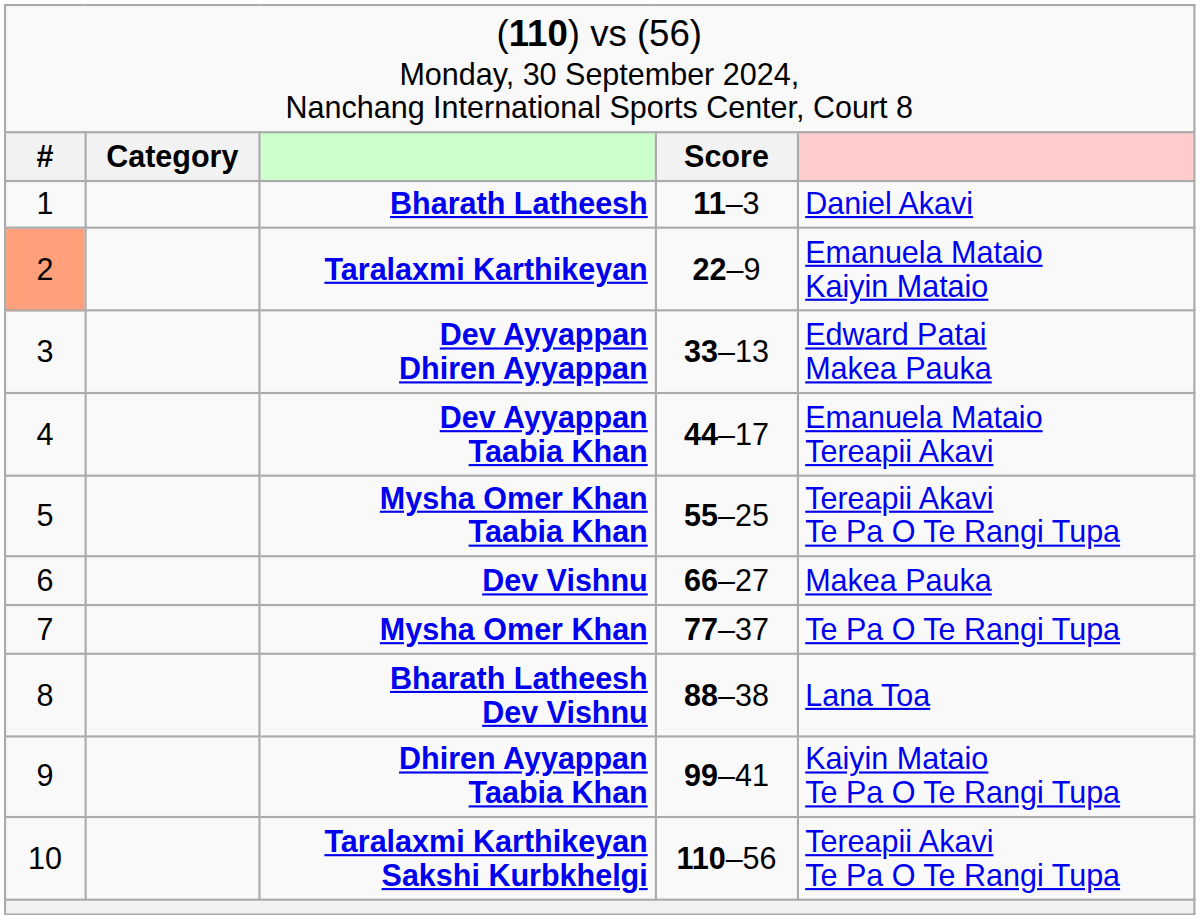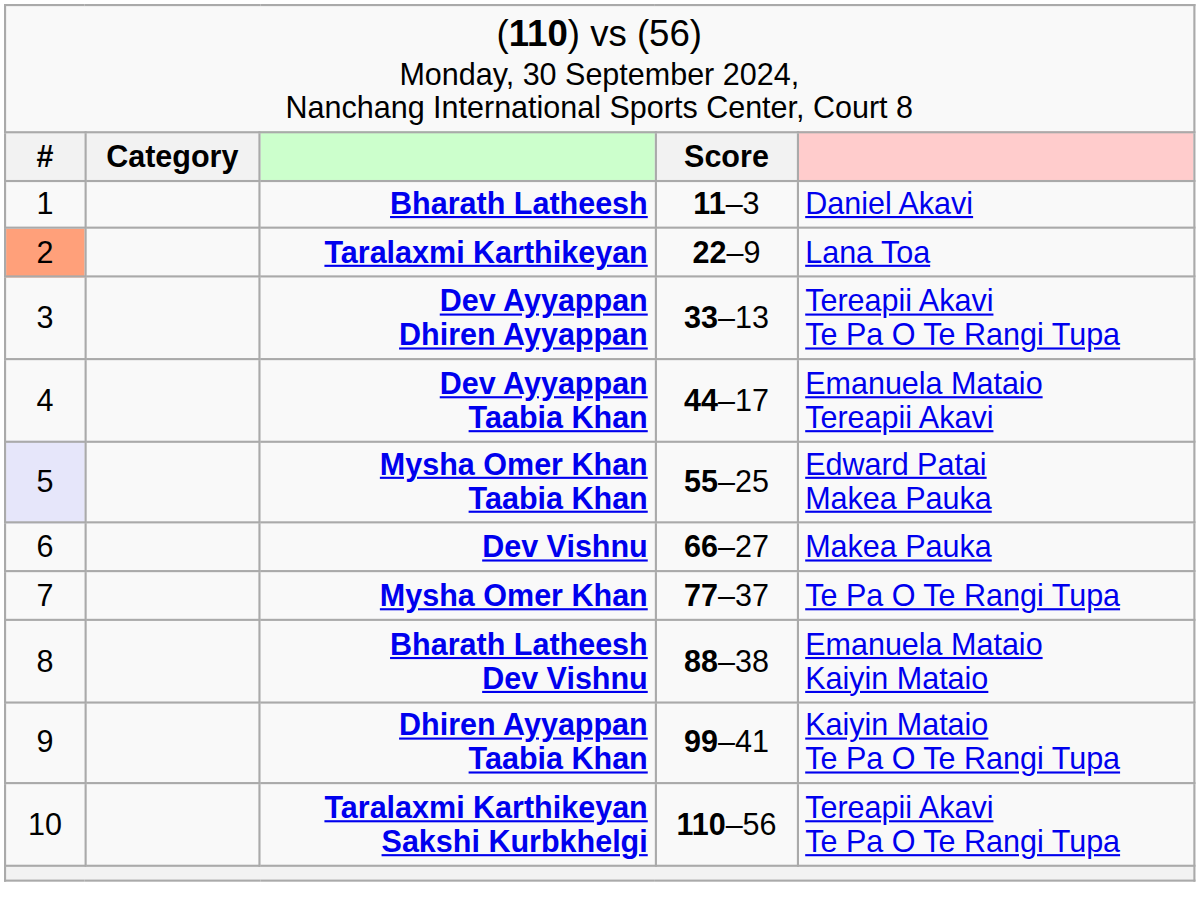Taralaxmi Karthikeyan | column 5: Emanuela Mataio Kaiyin Mataio -> Lana Toa
Dev Ayyappan Dhiren Ayyappan | column 5: Edward Patai Makea Pauka -> Tereapii Akavi Te Pa O Te Rangi Tupa
Mysha Omer Khan Taabia Khan | column 1: no background -> lavender background
Mysha Omer Khan Taabia Khan | column 5: Tereapii Akavi Te Pa O Te Rangi Tupa -> Edward Patai Makea Pauka
Bharath Latheesh Dev Vishnu | column 5: Lana Toa -> Emanuela Mataio Kaiyin Mataio
